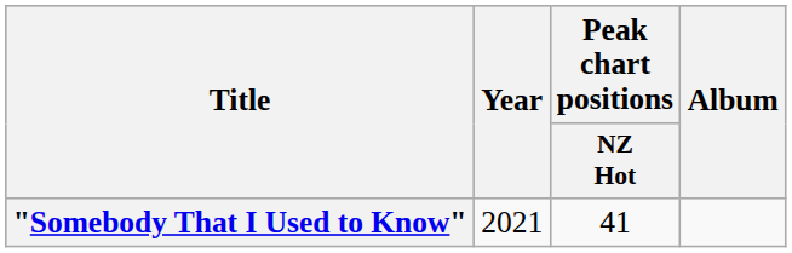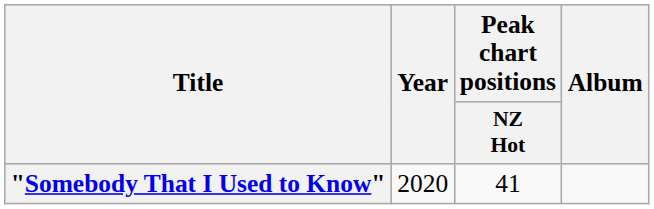"Somebody That I Used to Know" | Year: 2021 -> 2020
